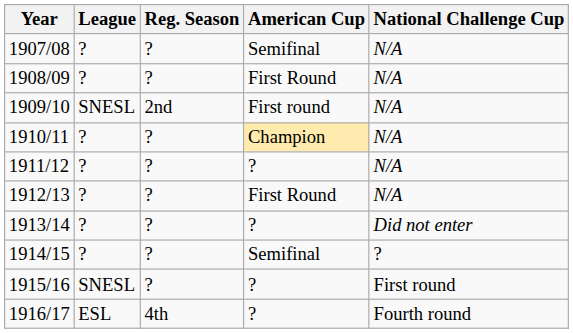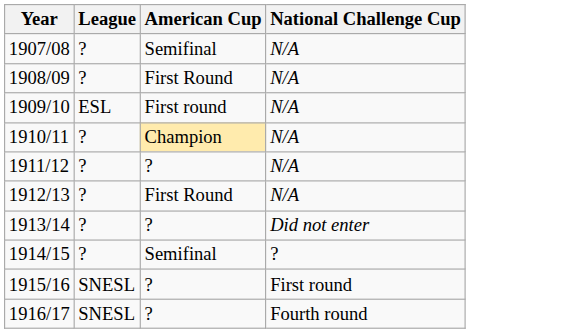- column: Reg. Season | ? | ? | 2nd | ? | ? | ? | ? | ? | ? | 4th
1909/10 | League: SNESL -> ESL
1916/17 | League: ESL -> SNESL
